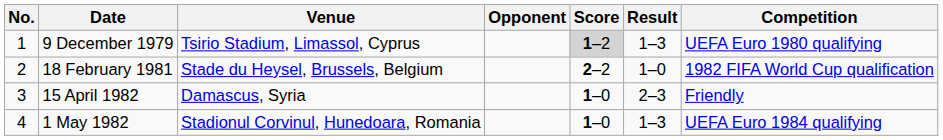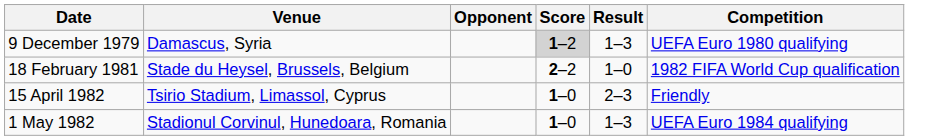- column: No. | 1 | 2 | 3 | 4
9 December 1979 | Venue: Tsirio Stadium, Limassol, Cyprus -> Damascus, Syria
15 April 1982 | Venue: Damascus, Syria -> Tsirio Stadium, Limassol, Cyprus
